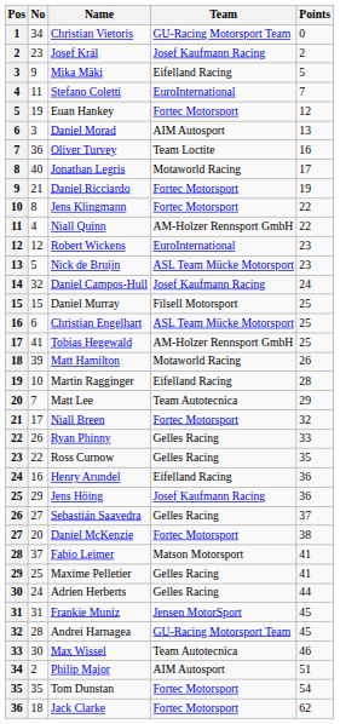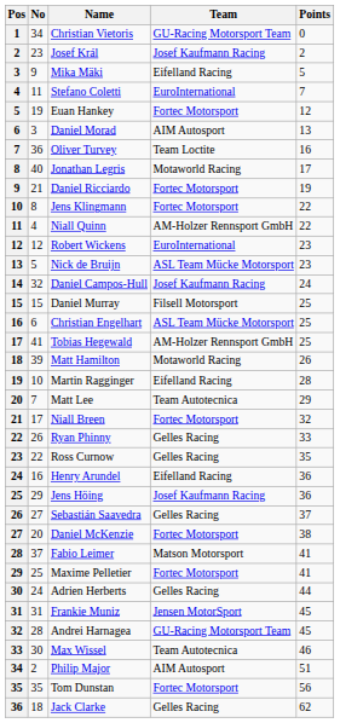Maxime Pelletier | Team: Gelles Racing -> Fortec Motorsport
Tom Dunstan | Points: 54 -> 56
Jack Clarke | Team: Fortec Motorsport -> Gelles Racing
